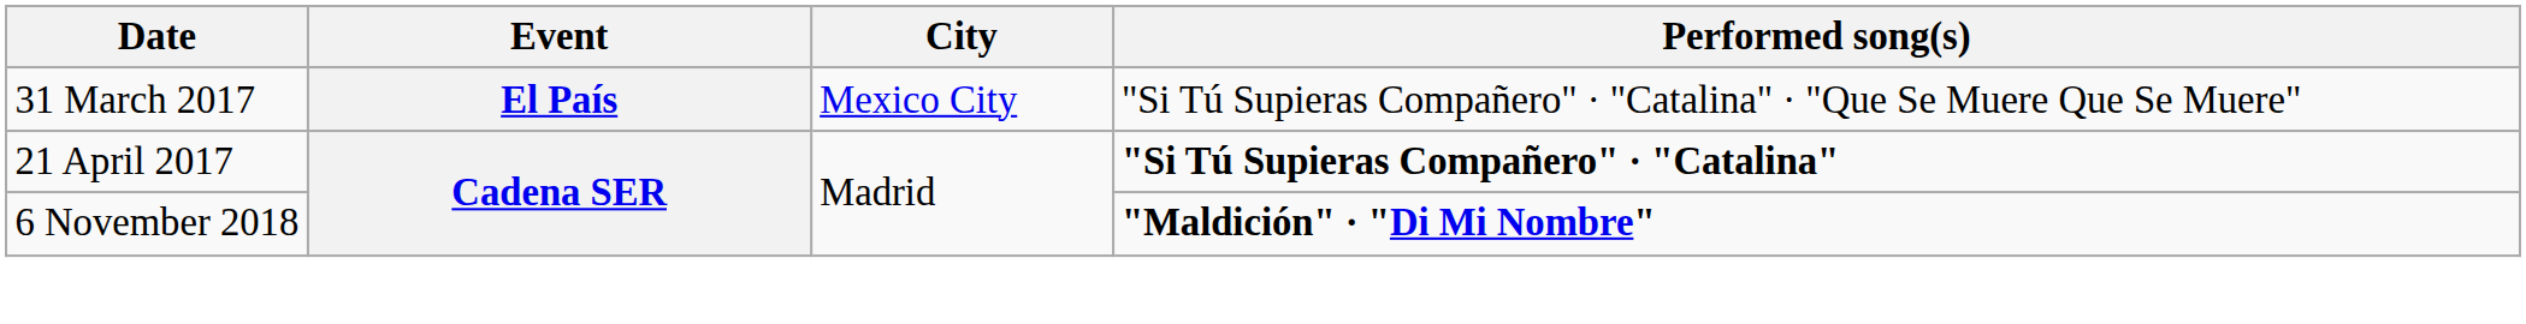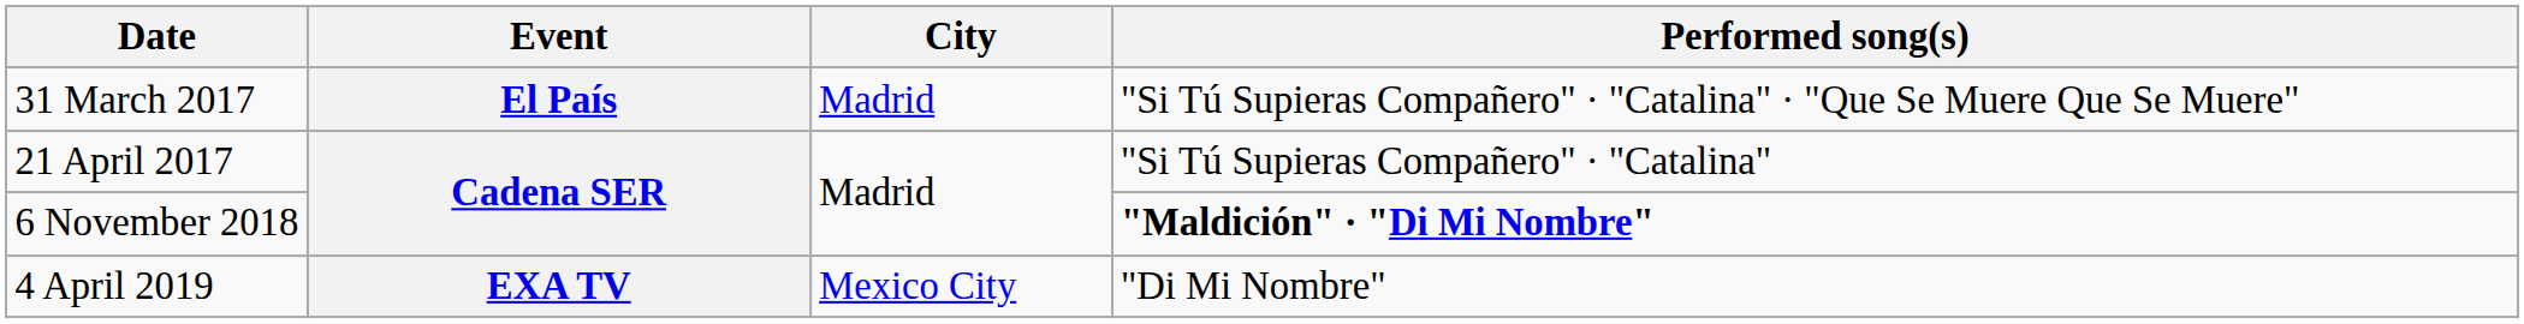31 March 2017 | City: Mexico City -> Madrid
21 April 2017 | Performed song(s): bold -> normal
+ row: 4 April 2019 | EXA TV | Mexico City | "Di Mi Nombre"
